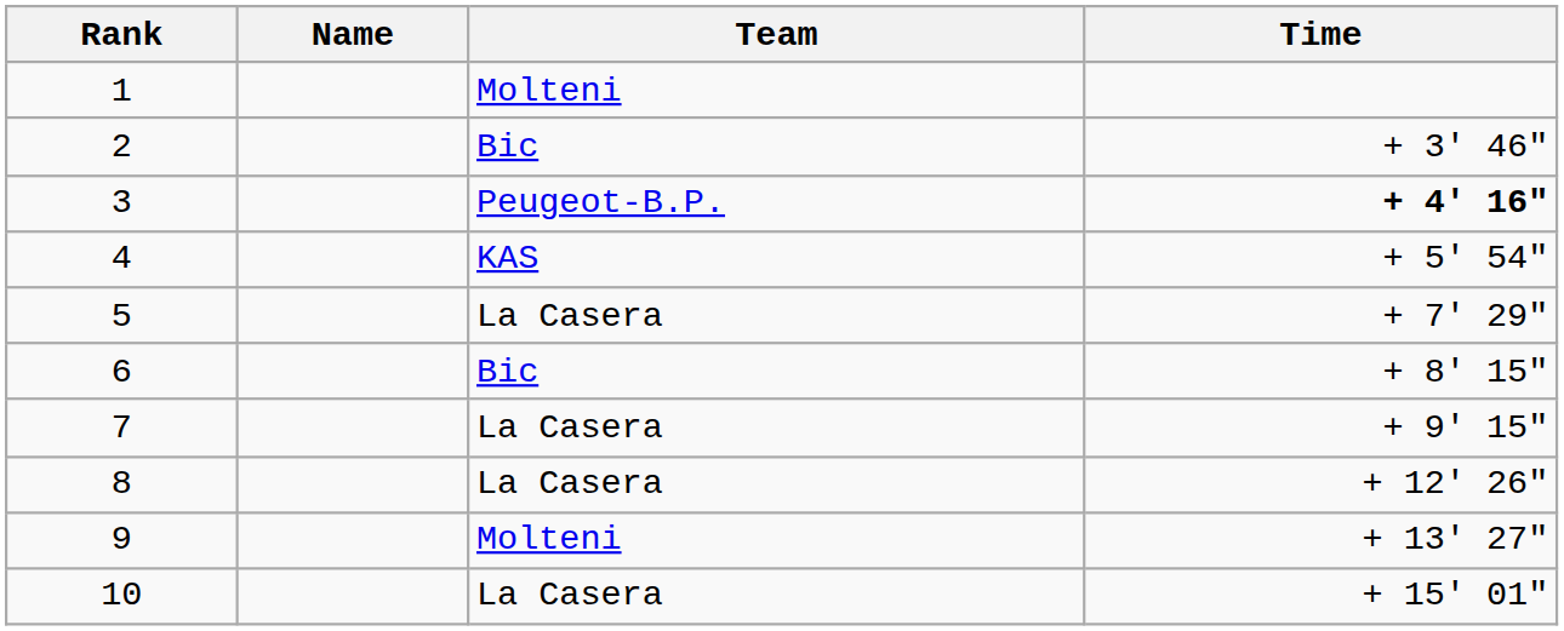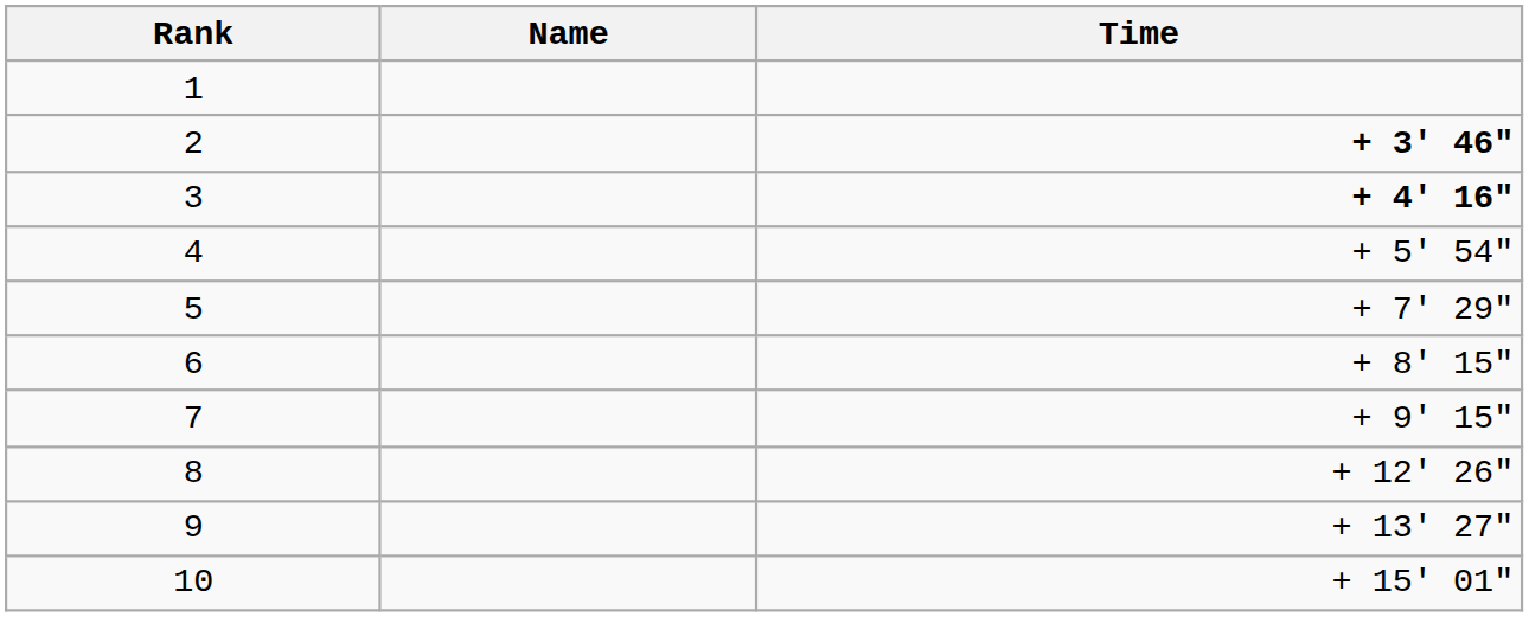- column: Team | Molteni | Bic | Peugeot-B.P. | KAS | La Casera | Bic | La Casera | La Casera | Molteni | La Casera
2 | Time: normal -> bold
